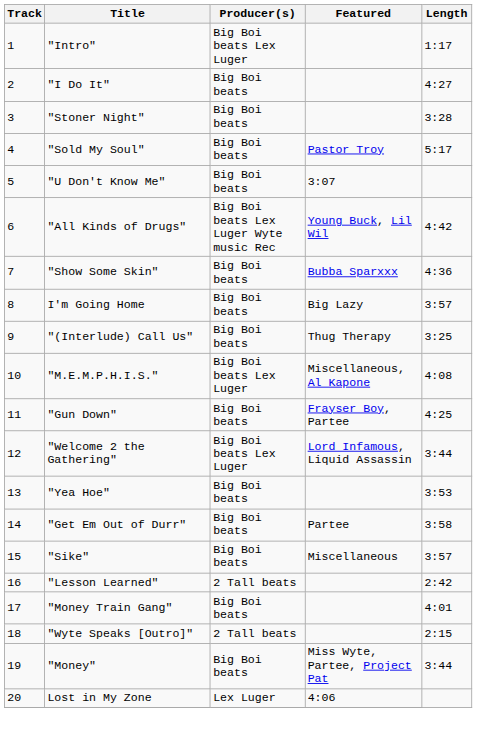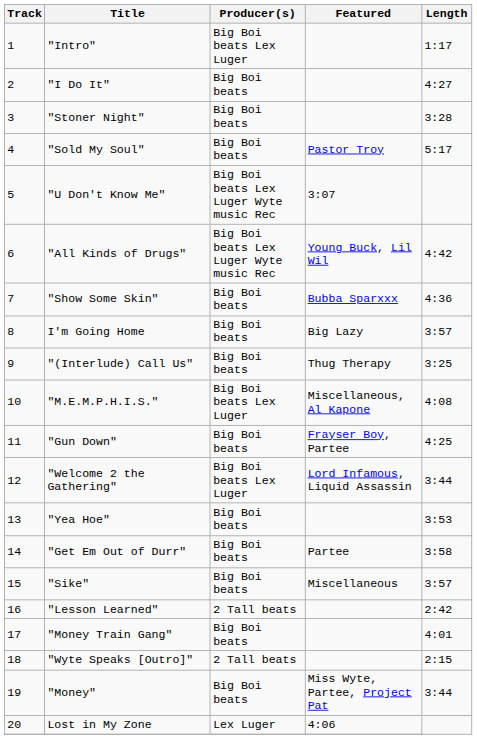"U Don't Know Me" | Producer(s): Big Boi beats -> Big Boi beats Lex Luger Wyte music Rec
